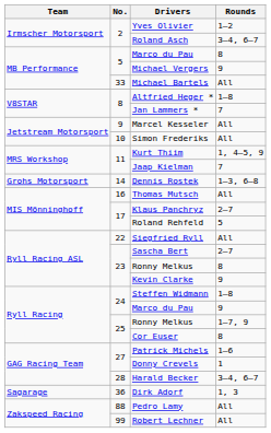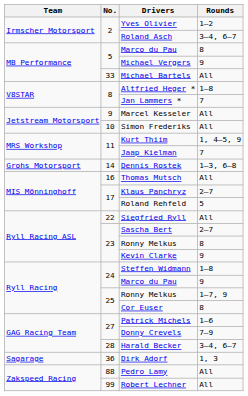Donny Crevels | Rounds: 1 -> 7–9
